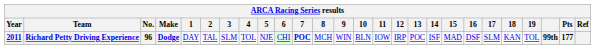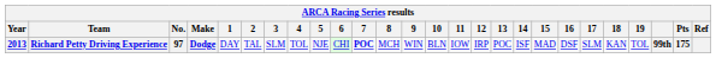Richard Petty Driving Experience | Year: 2011 -> 2013
Richard Petty Driving Experience | No.: 96 -> 97
Richard Petty Driving Experience | Pts: 177 -> 175
